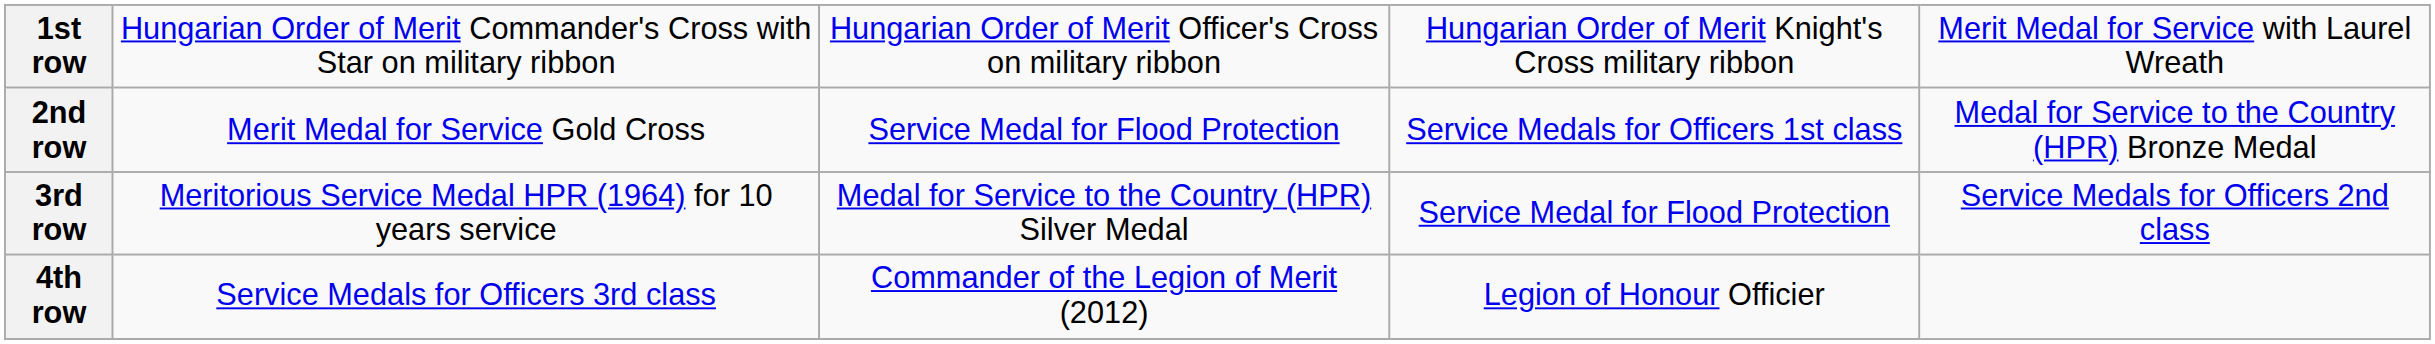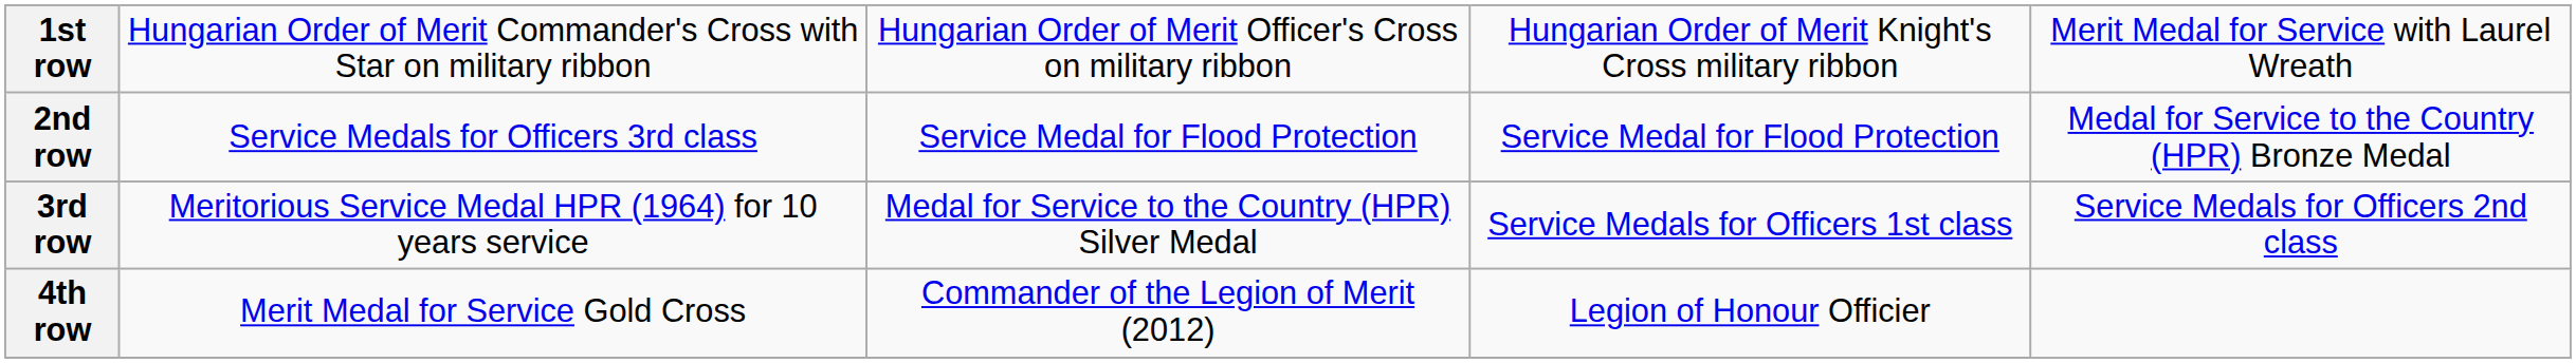2nd row | column 2: Merit Medal for Service Gold Cross -> Service Medals for Officers 3rd class
2nd row | column 4: Service Medals for Officers 1st class -> Service Medal for Flood Protection
3rd row | column 4: Service Medal for Flood Protection -> Service Medals for Officers 1st class
4th row | column 2: Service Medals for Officers 3rd class -> Merit Medal for Service Gold Cross
